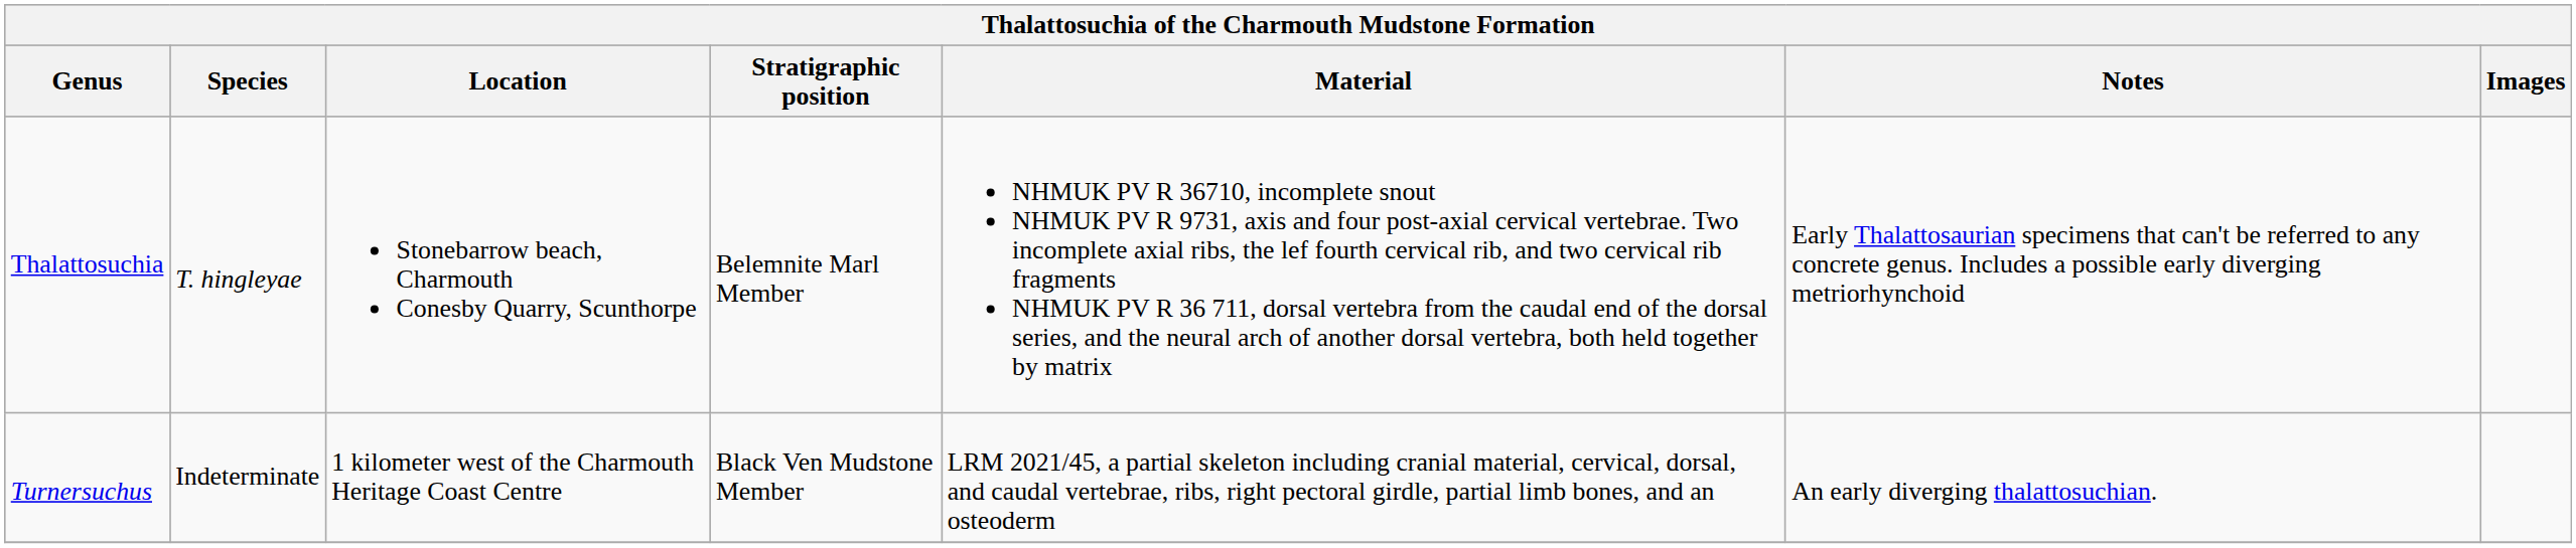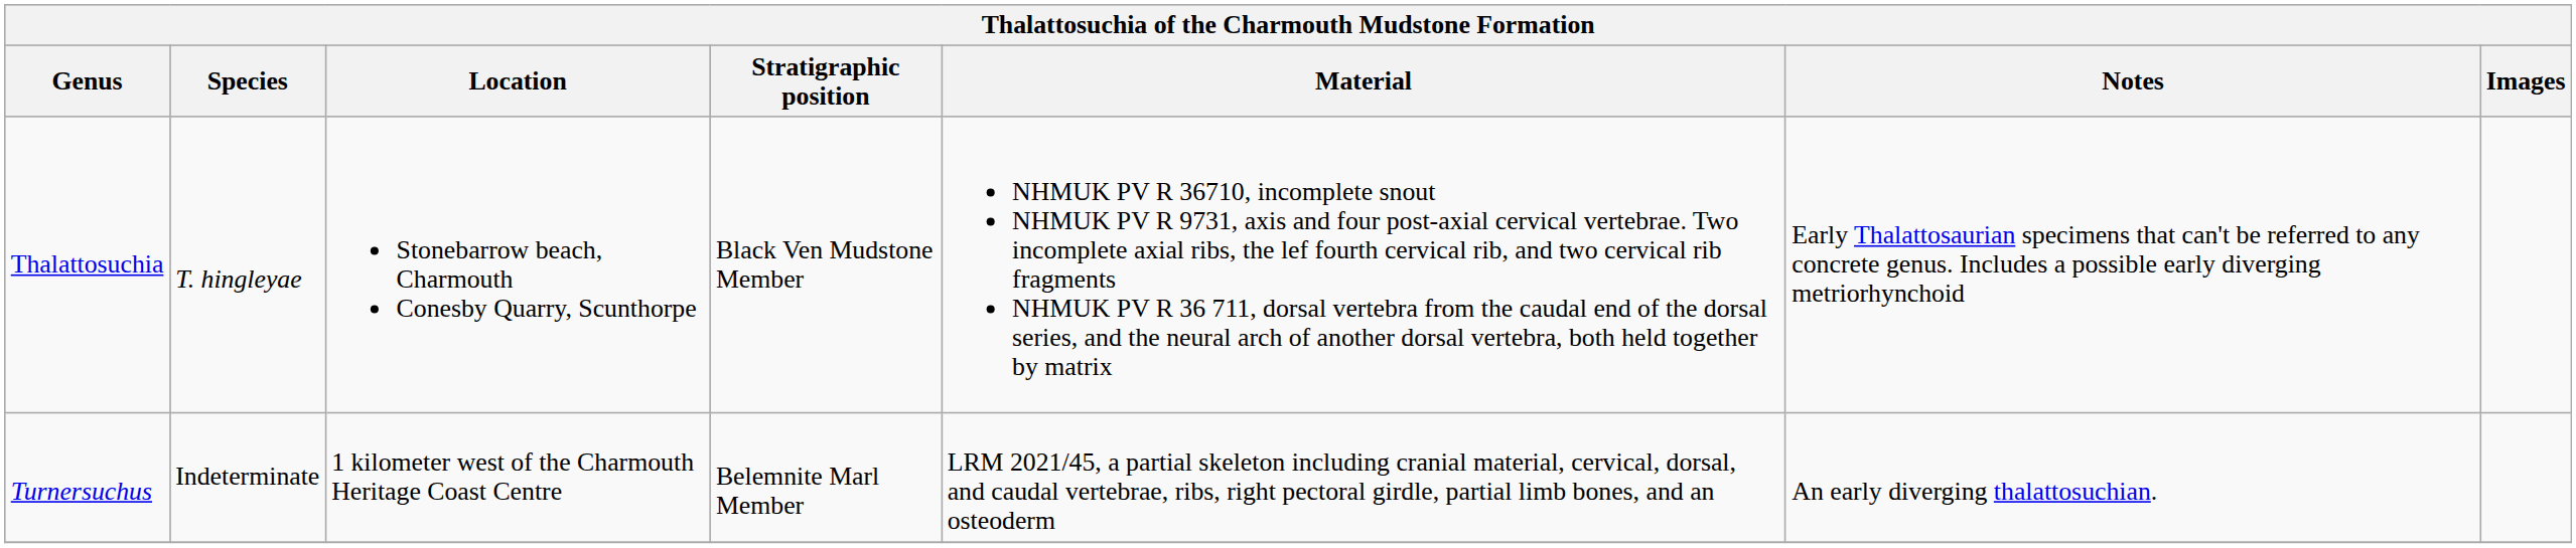Thalattosuchia | Stratigraphic position: Belemnite Marl Member -> Black Ven Mudstone Member
Turnersuchus | Stratigraphic position: Black Ven Mudstone Member -> Belemnite Marl Member
